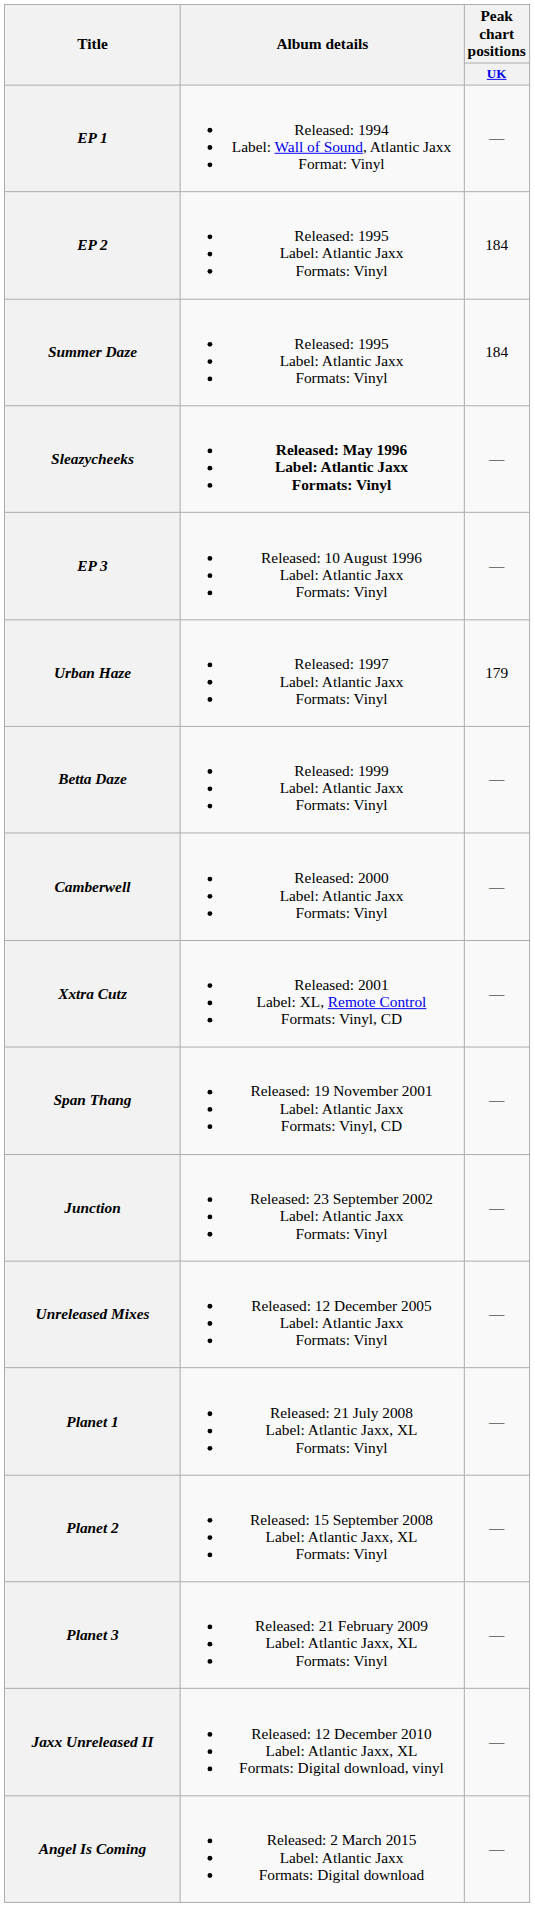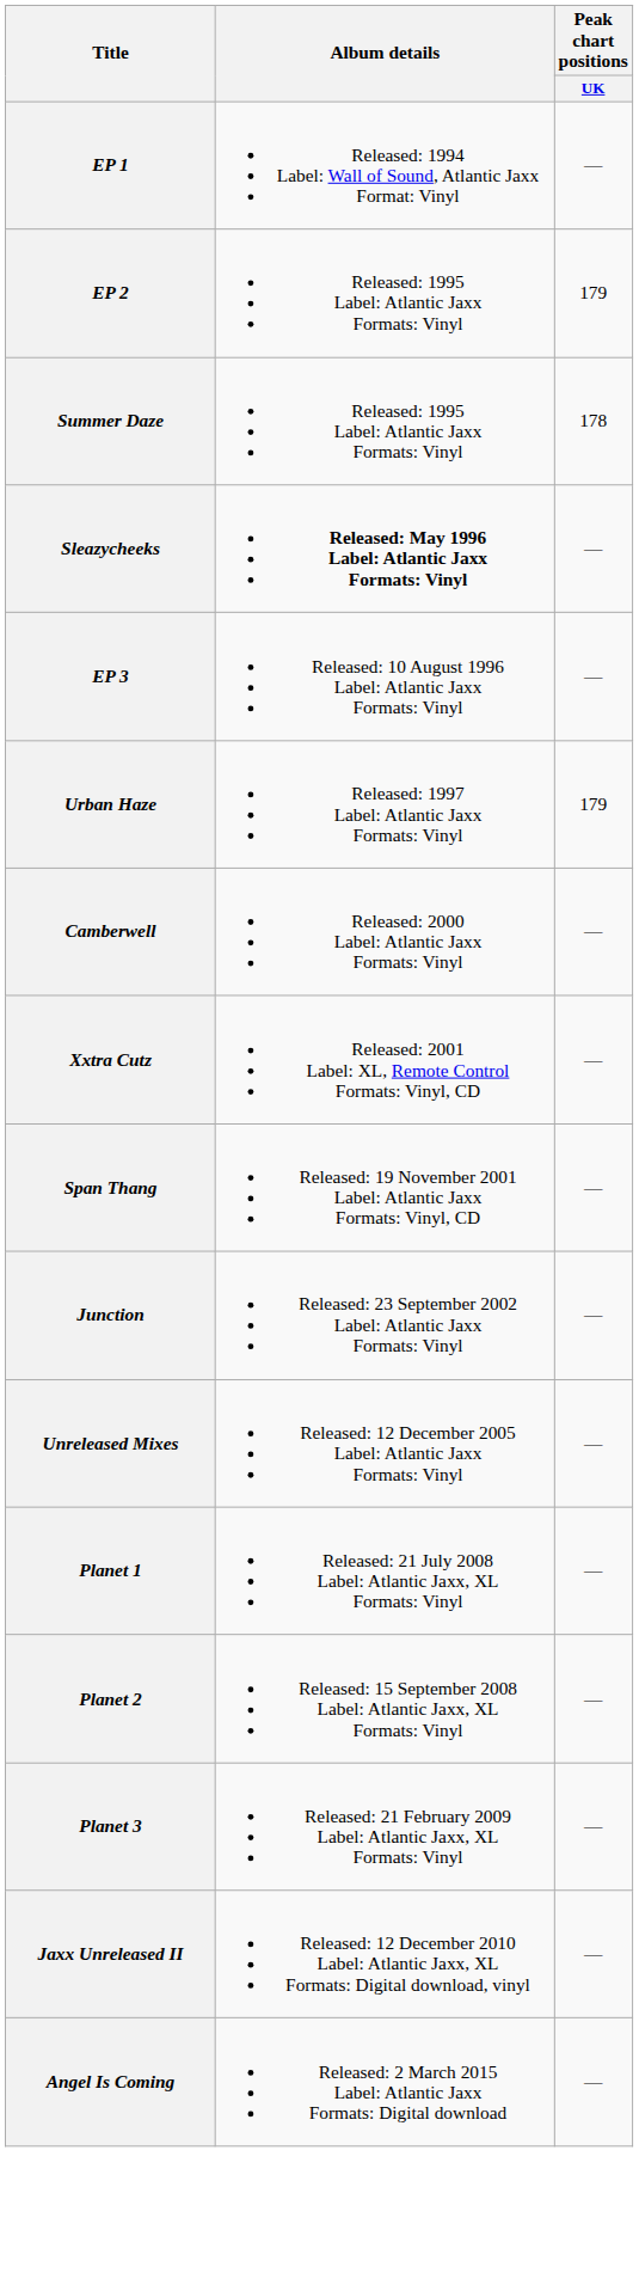EP 2 | Peak chart positions / UK: 184 -> 179
Summer Daze | Peak chart positions / UK: 184 -> 178
- row: Betta Daze | Released: 1999 Label: Atlantic Jaxx Formats: Vinyl | —
